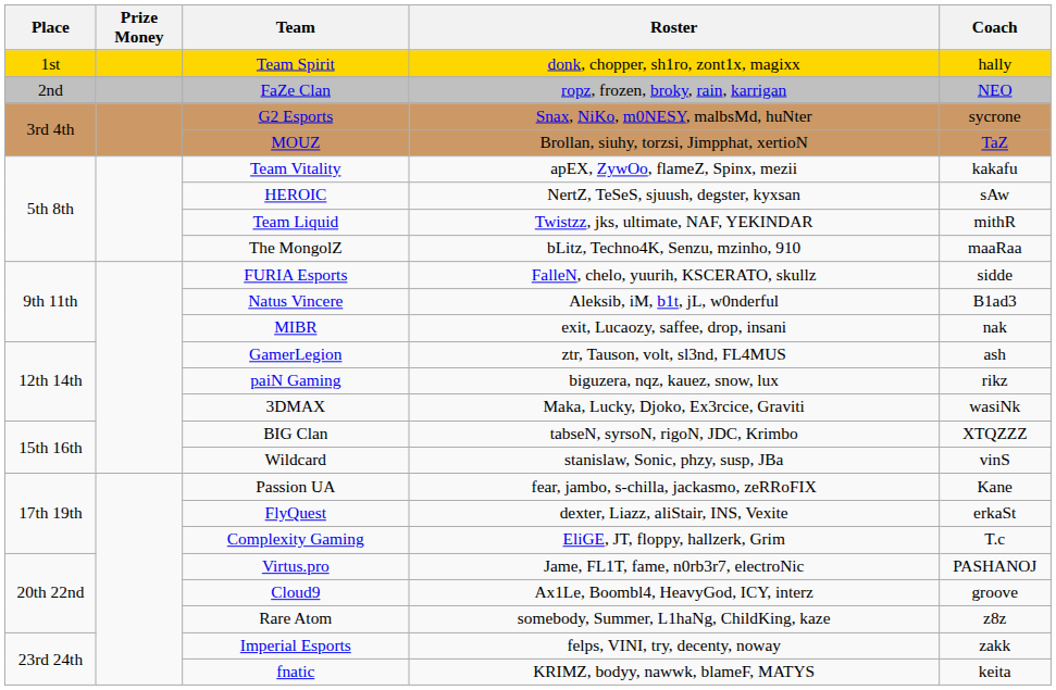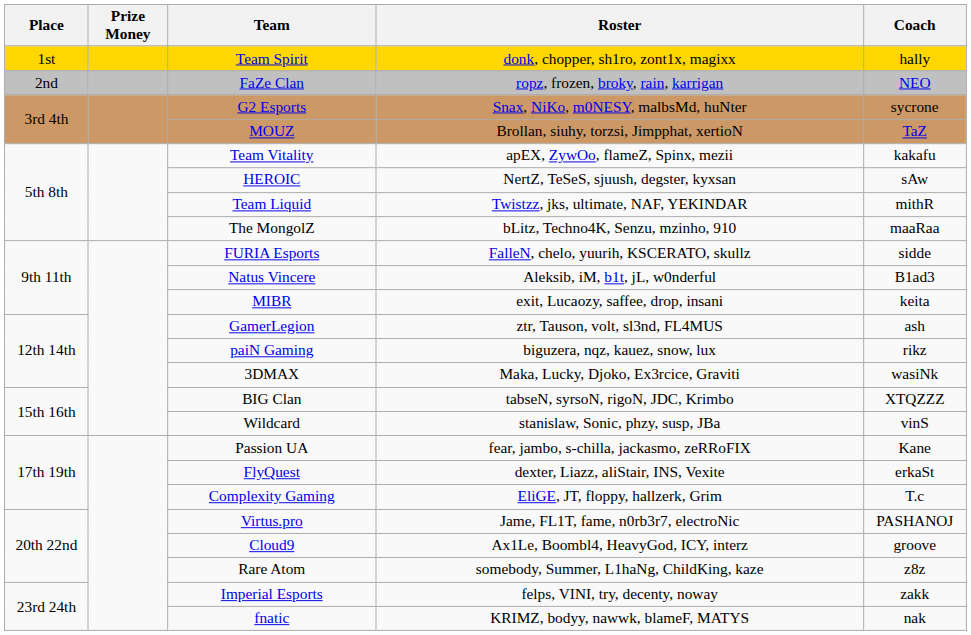MIBR | Coach: nak -> keita
fnatic | Coach: keita -> nak
